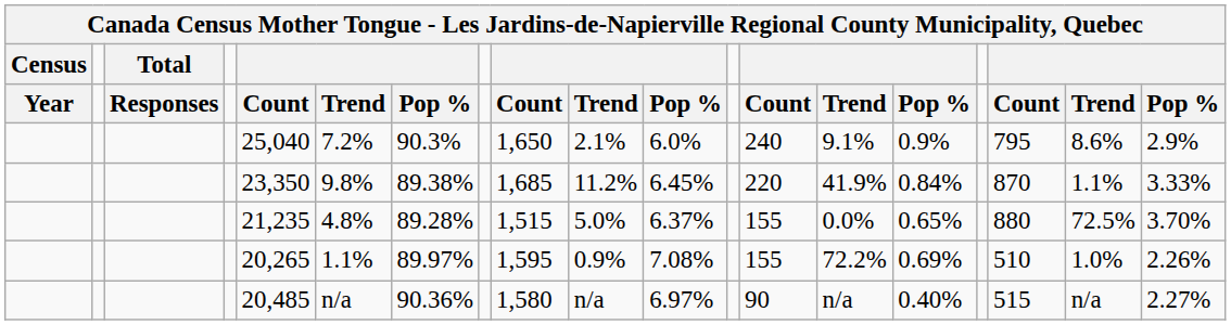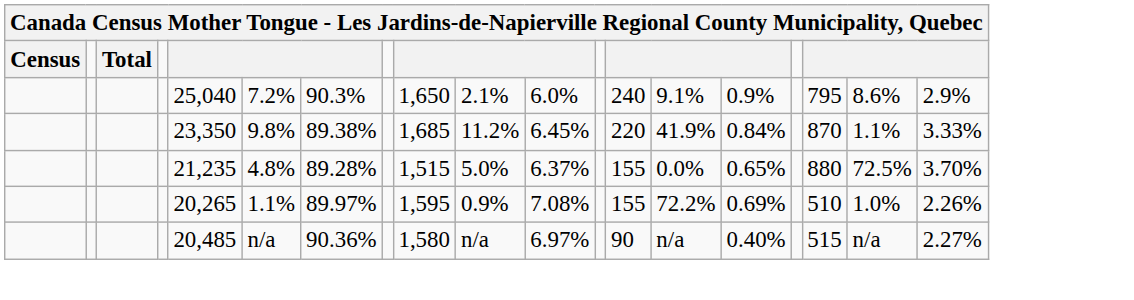- row: Year | Responses | Count | Trend | Pop % | Count | Trend | Pop % | Count | Trend | Pop % | Count | Trend | Pop %
